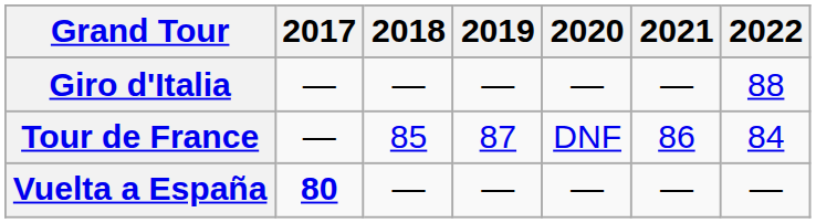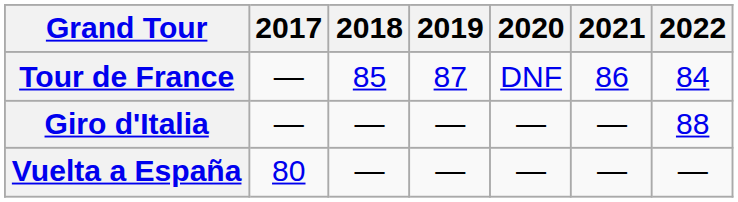rows swapped: Giro d'Italia <-> Tour de France
Vuelta a España | 2017: bold -> normal
